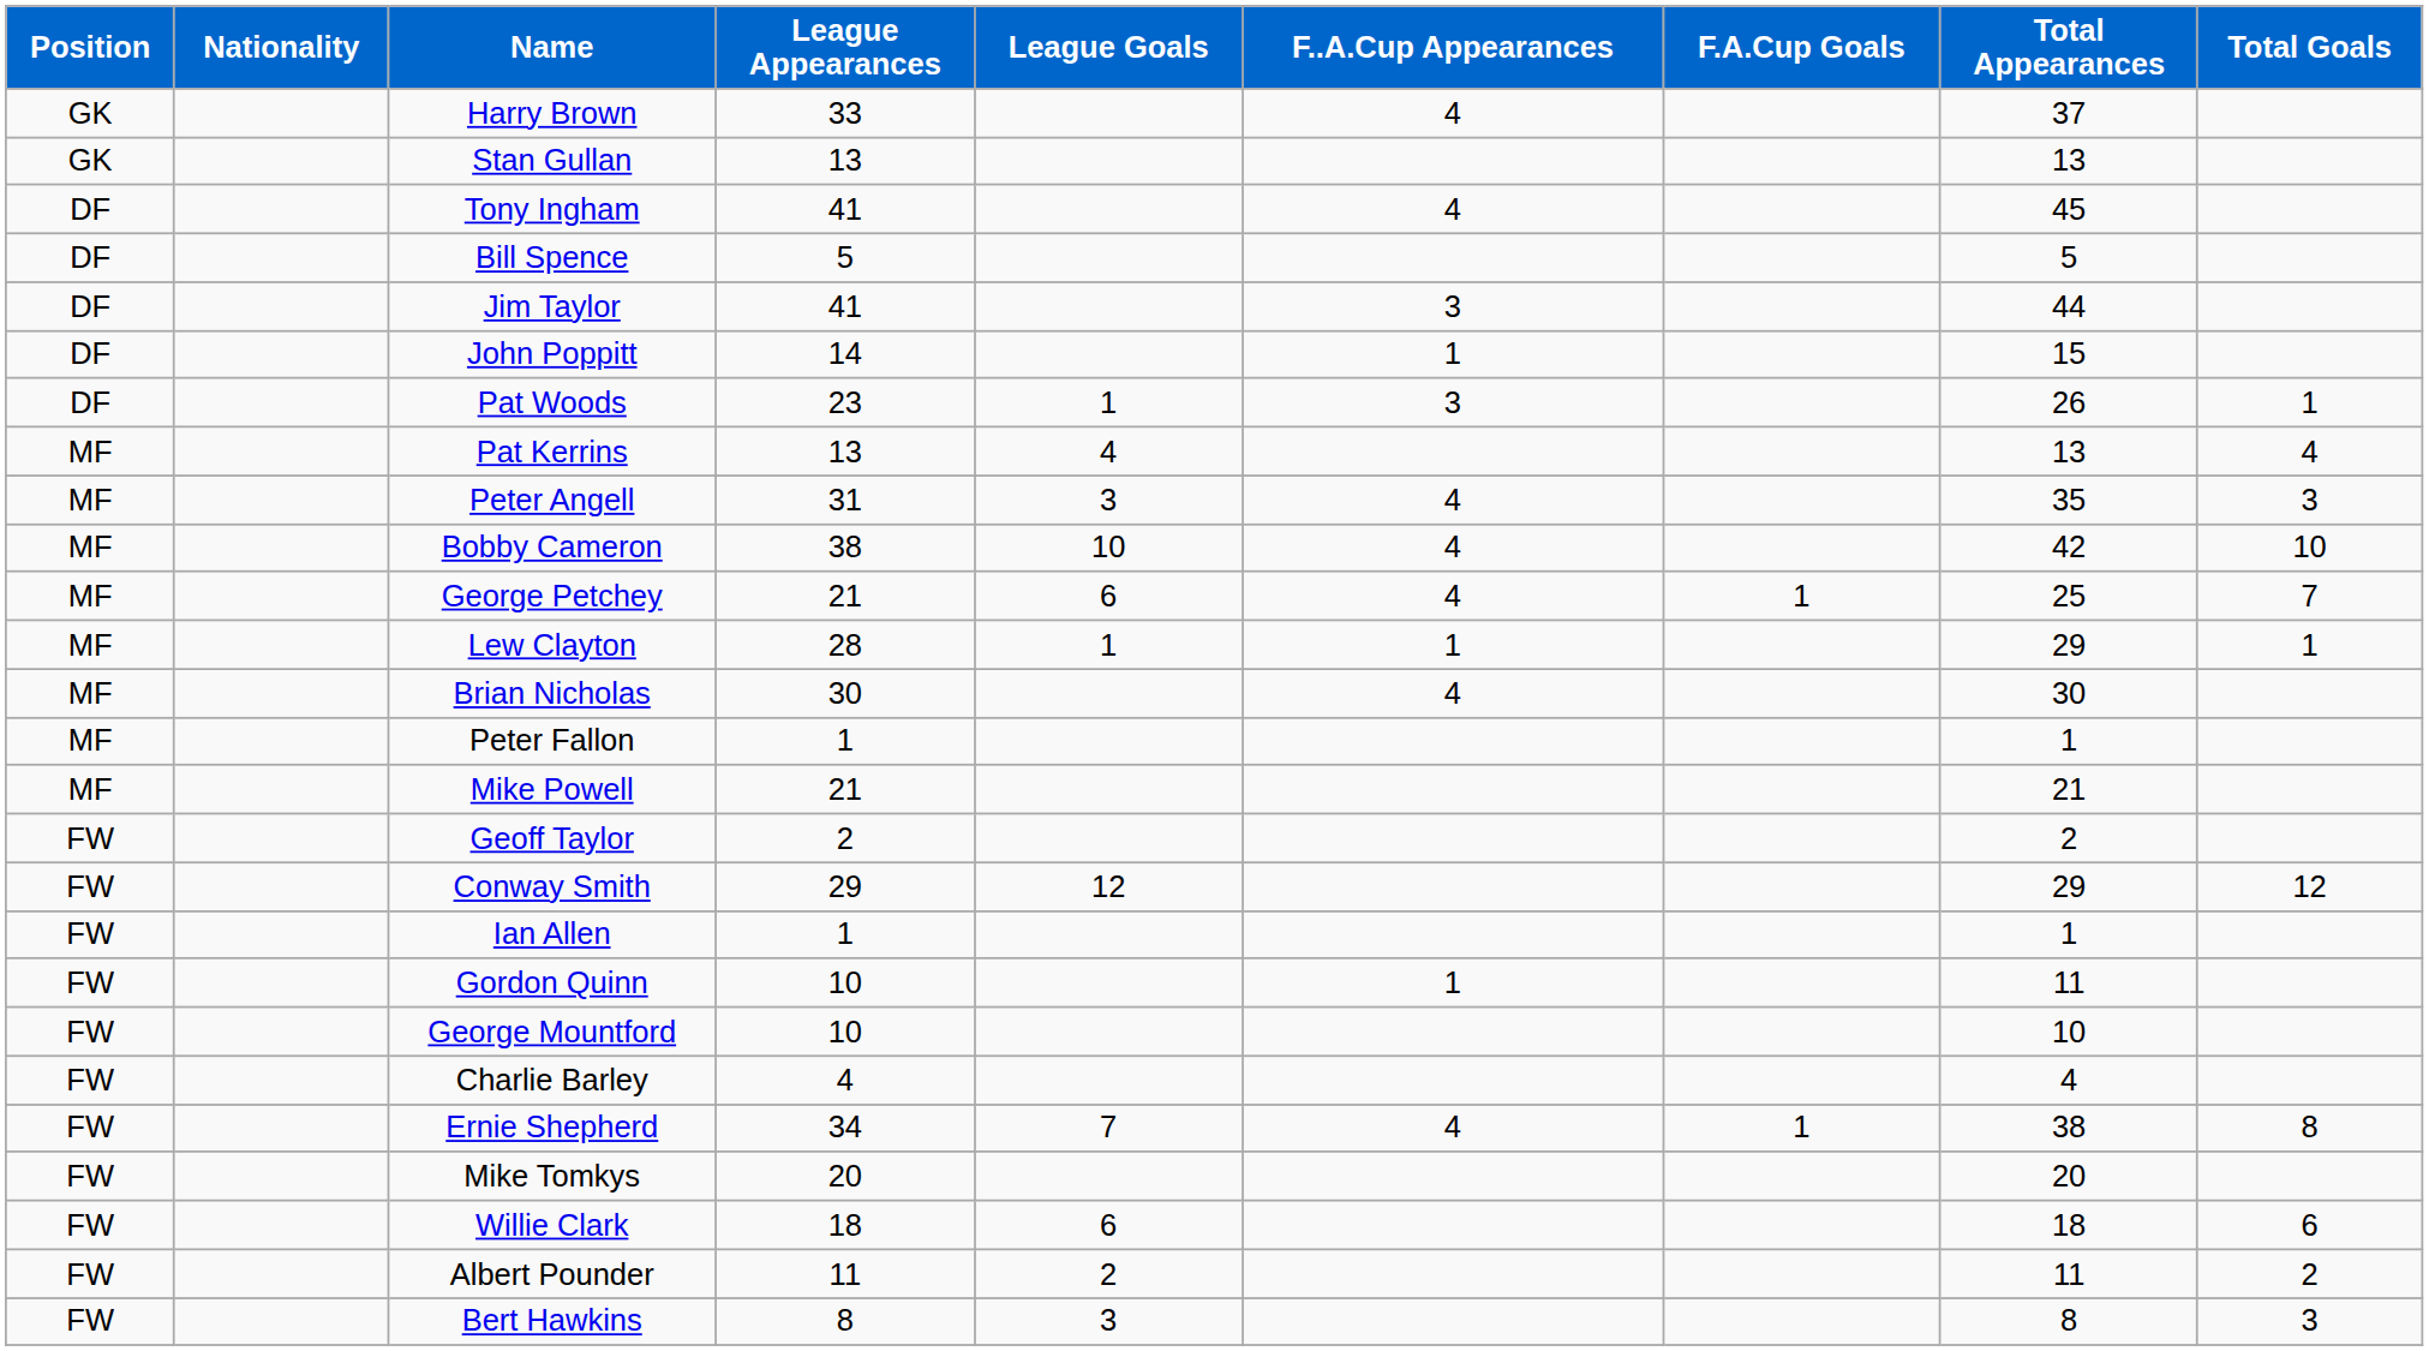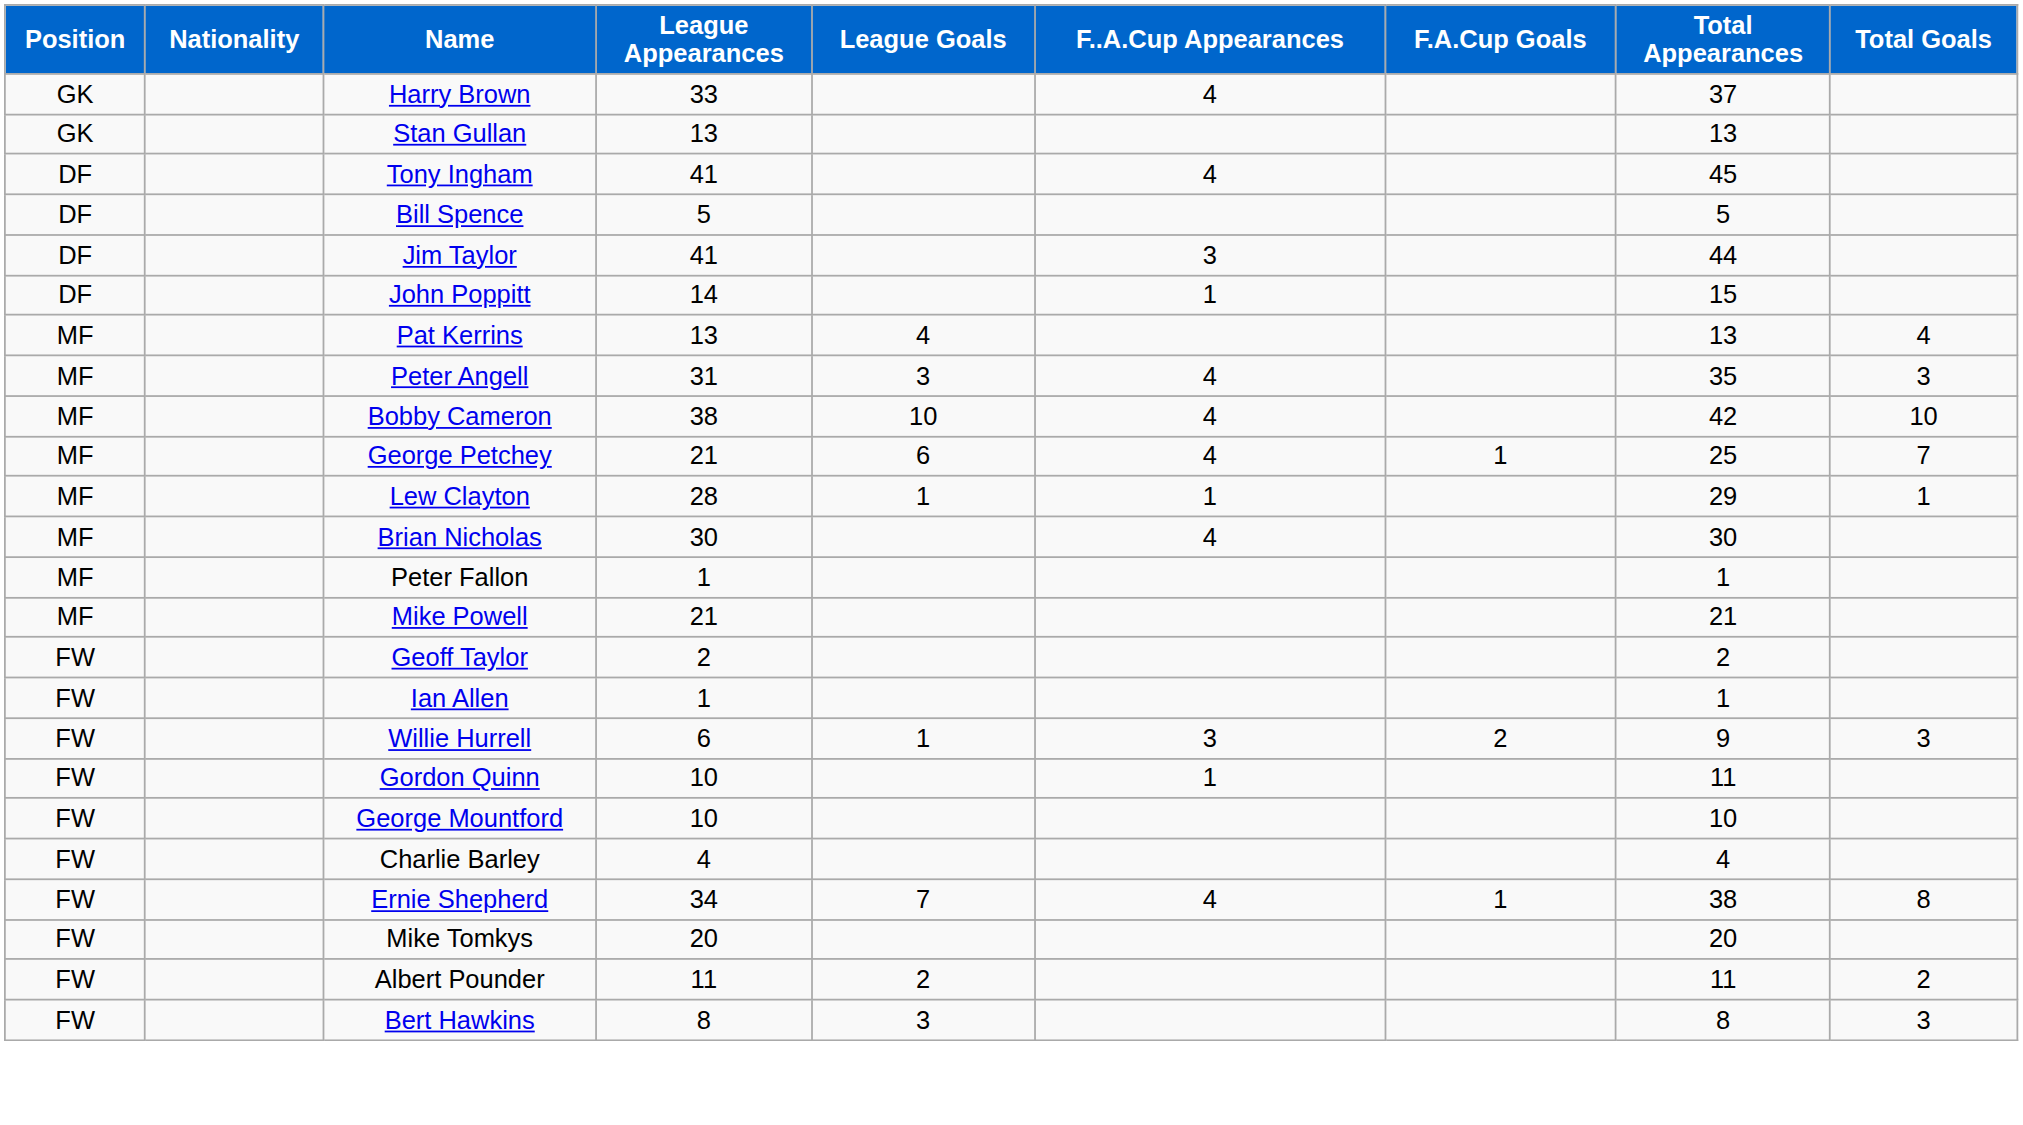- row: DF | Pat Woods | 23 | 1 | 3 | 26 | 1
- row: FW | Conway Smith | 29 | 12 | 29 | 12
+ row: FW | Willie Hurrell | 6 | 1 | 3 | 2 | 9 | 3
- row: FW | Willie Clark | 18 | 6 | 18 | 6
